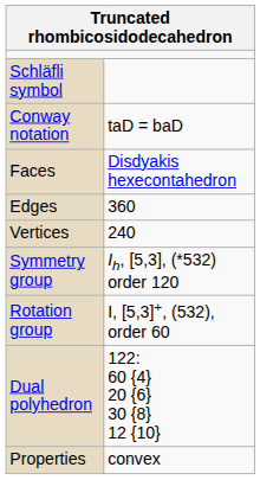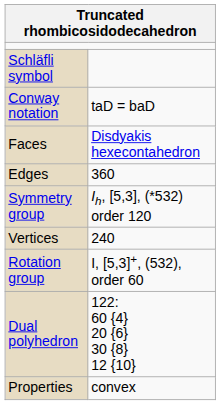rows swapped: Vertices <-> Symmetry group
